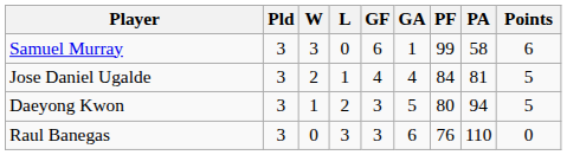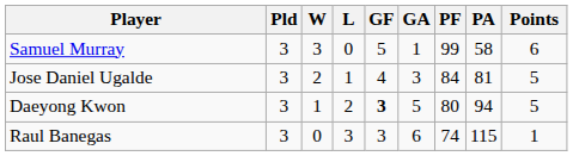Samuel Murray | GF: 6 -> 5
Jose Daniel Ugalde | GA: 4 -> 3
Daeyong Kwon | GF: normal -> bold
Raul Banegas | PF: 76 -> 74
Raul Banegas | PA: 110 -> 115
Raul Banegas | Points: 0 -> 1
